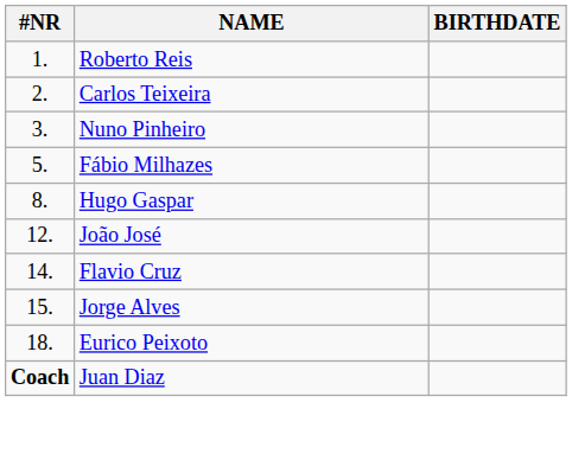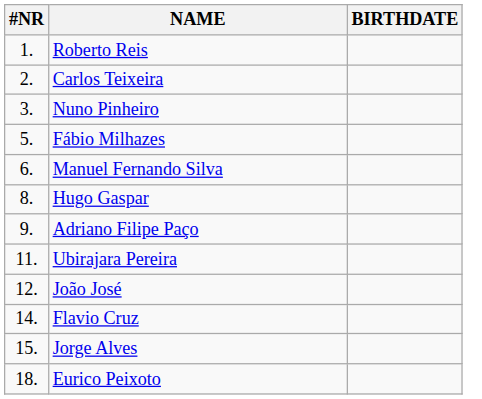+ row: 6. | Manuel Fernando Silva
+ row: 9. | Adriano Filipe Paço
+ row: 11. | Ubirajara Pereira
- row: Coach | Juan Diaz
